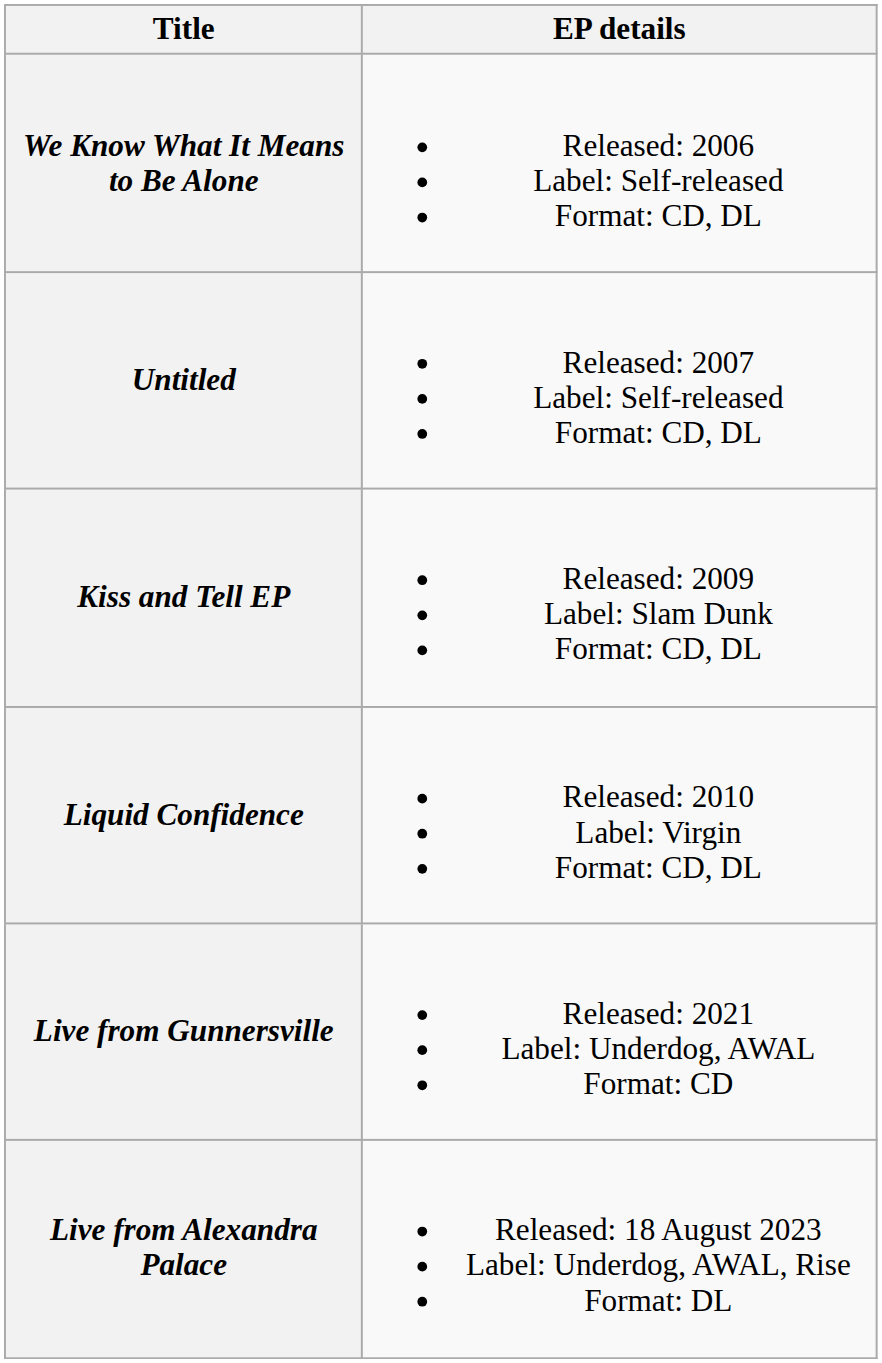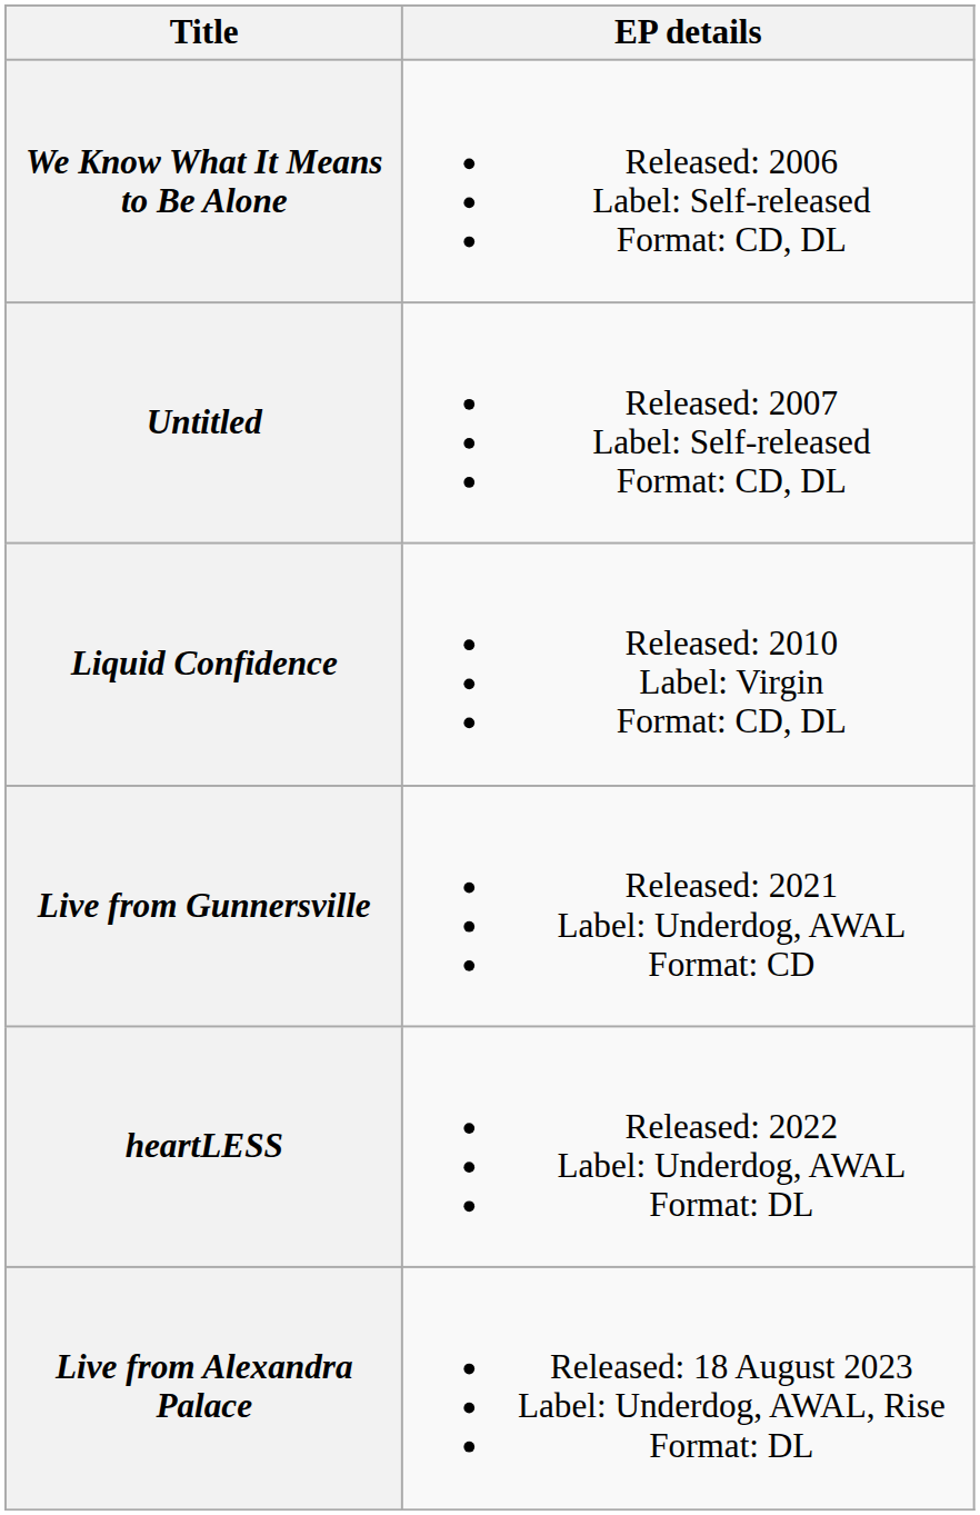- row: Kiss and Tell EP | Released: 2009 Label: Slam Dunk Format: CD, DL
+ row: heartLESS | Released: 2022 Label: Underdog, AWAL Format: DL
